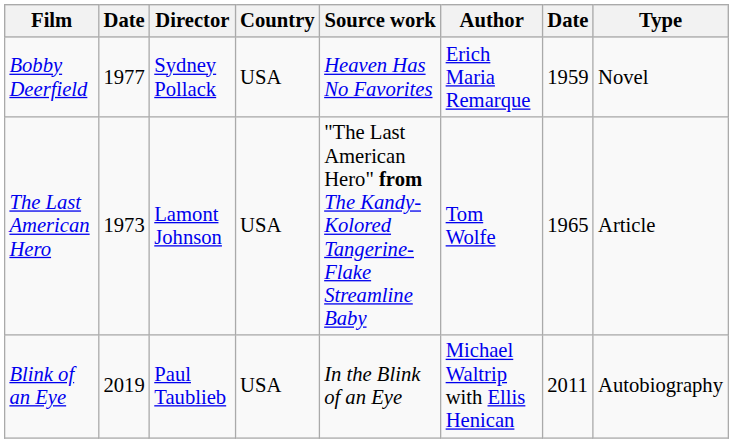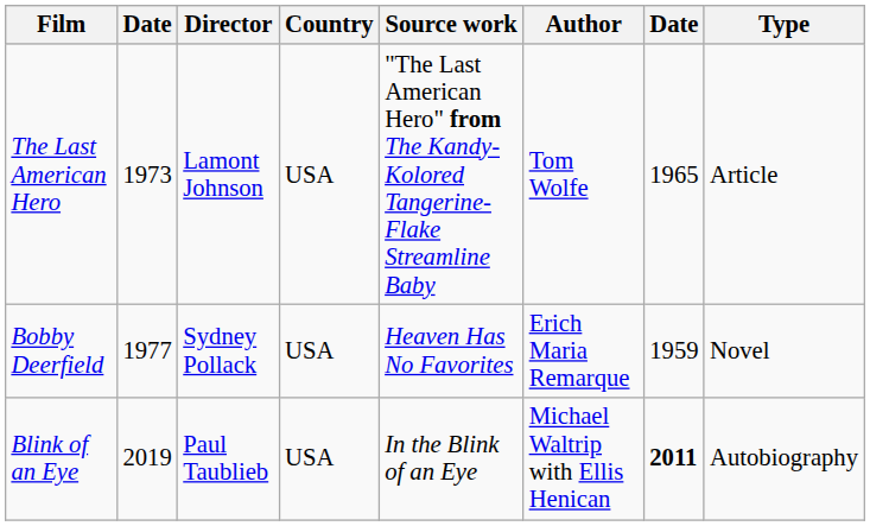rows swapped: The Last American Hero <-> Bobby Deerfield
Blink of an Eye | column 7: normal -> bold
